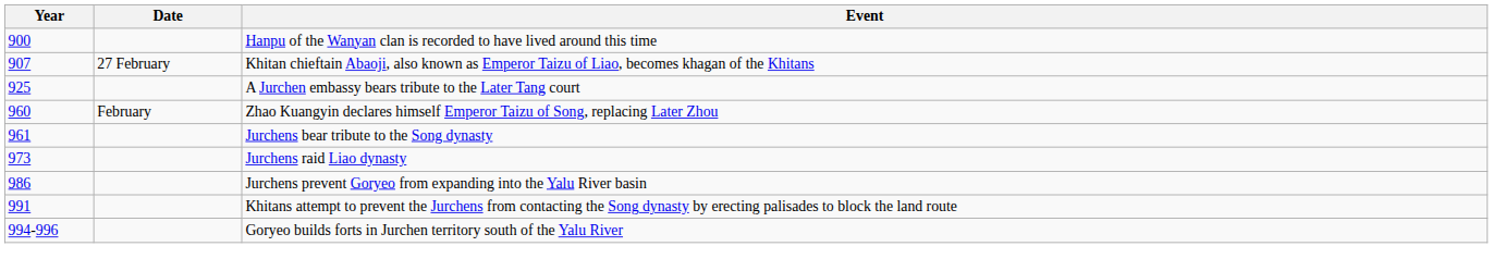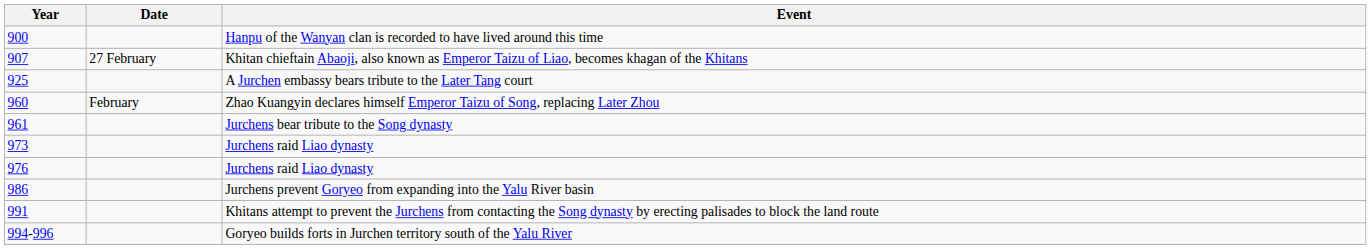+ row: 976 | Jurchens raid Liao dynasty
